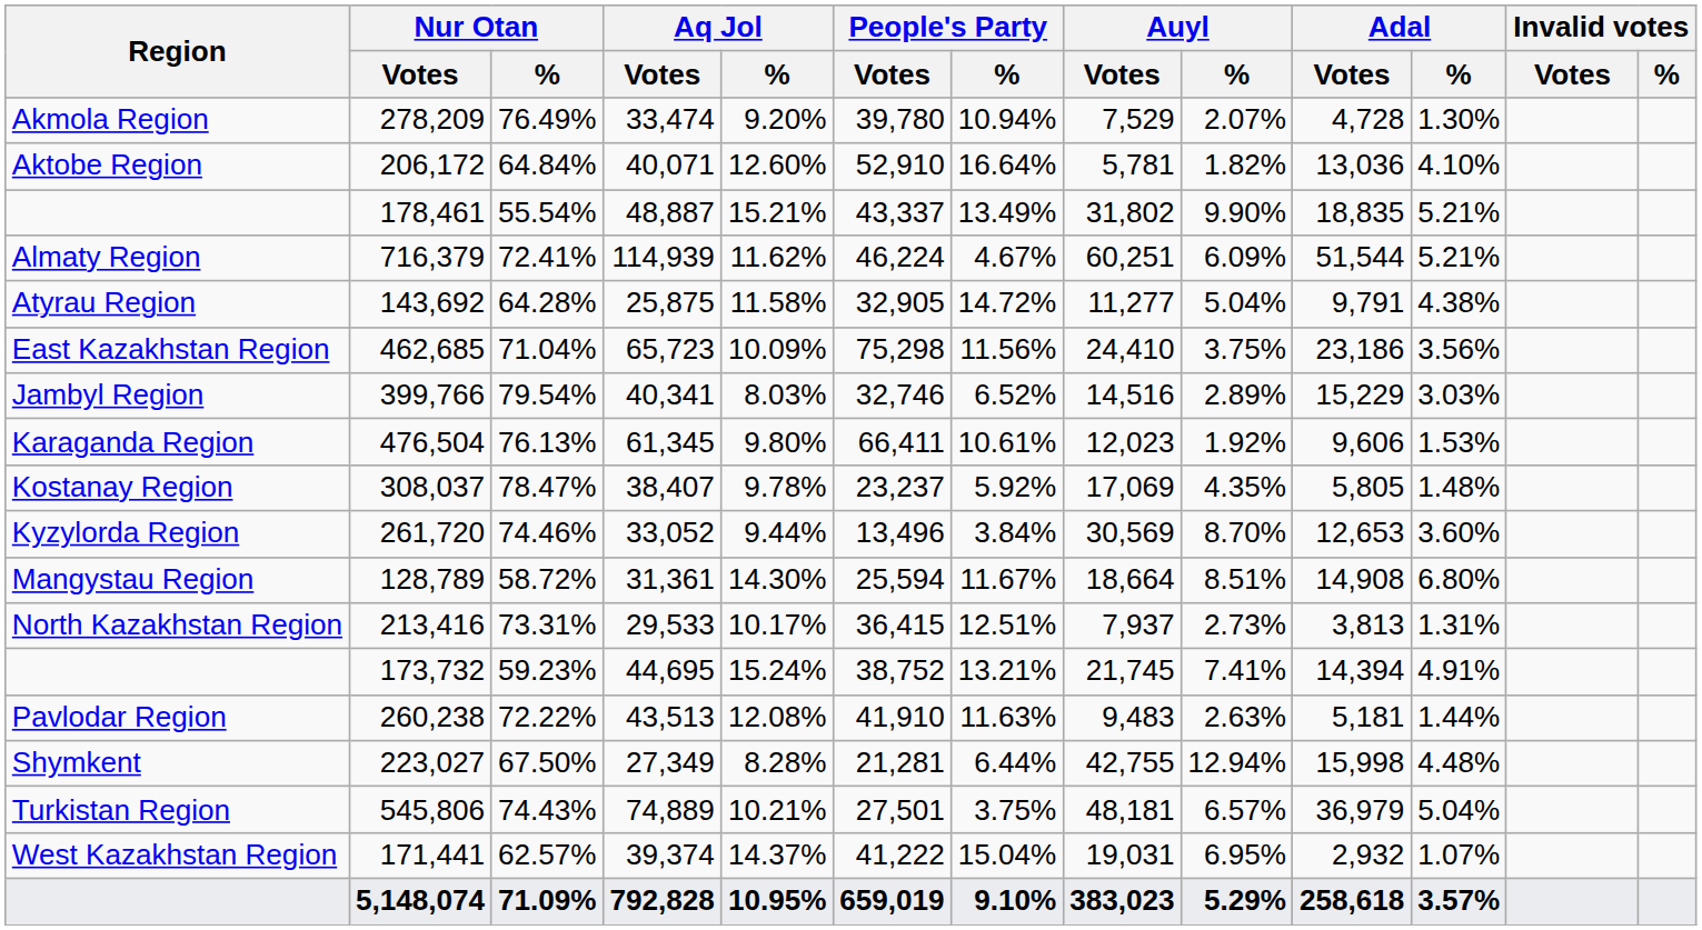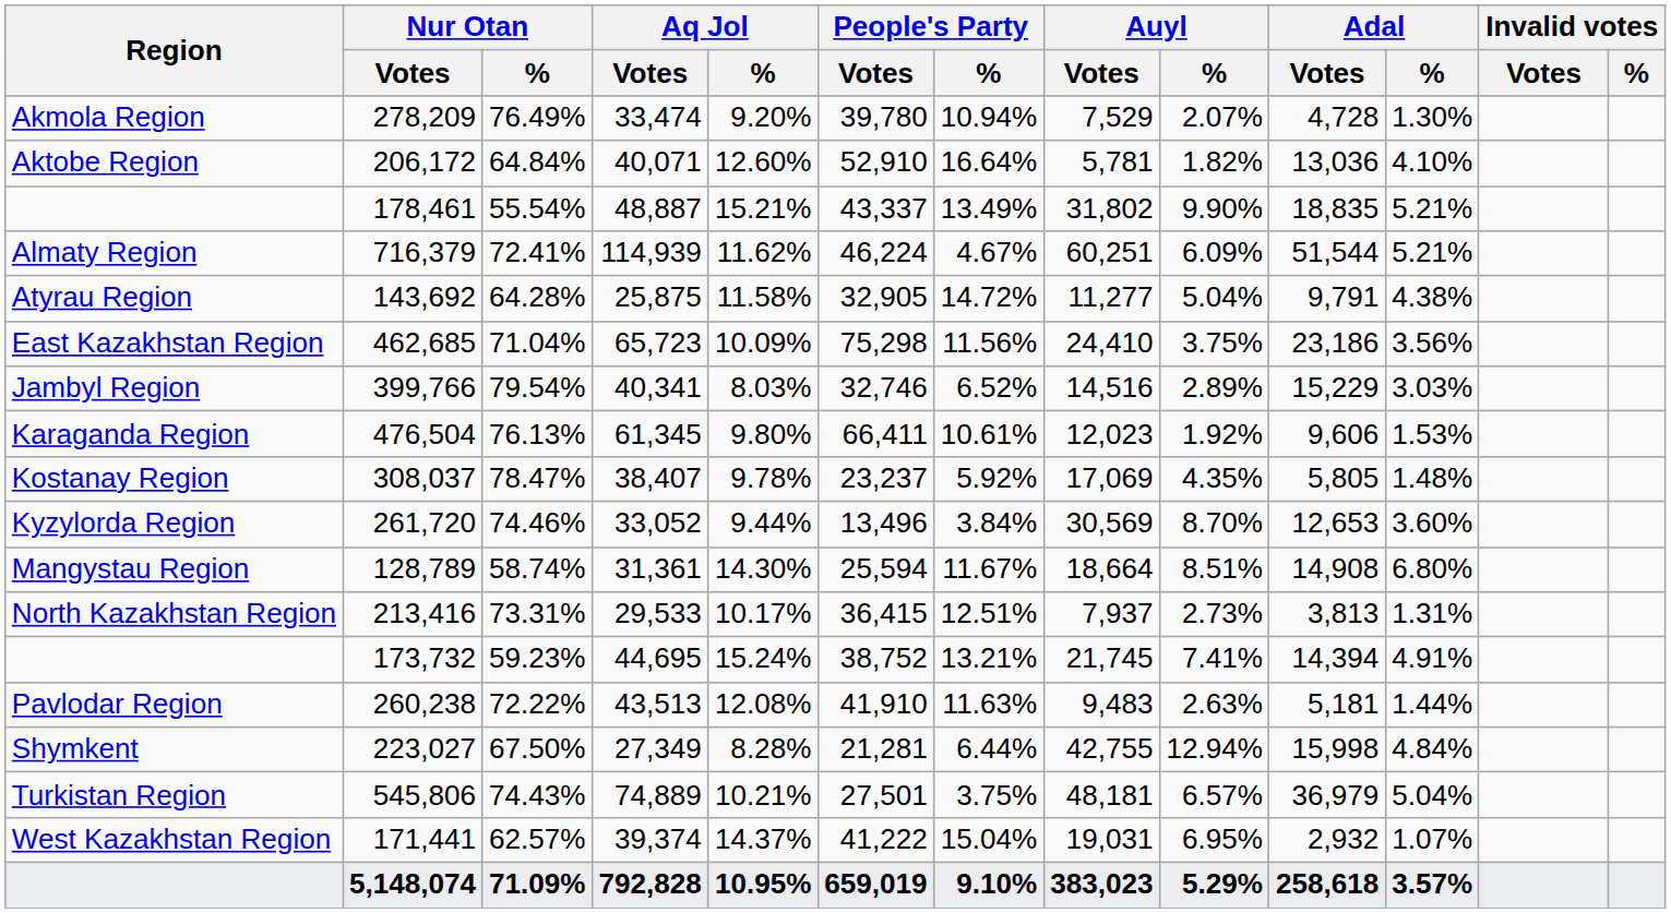128,789 | Nur Otan / %: 58.72% -> 58.74%
223,027 | Adal / %: 4.48% -> 4.84%
